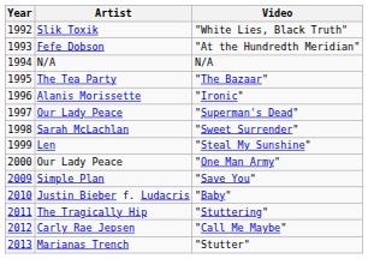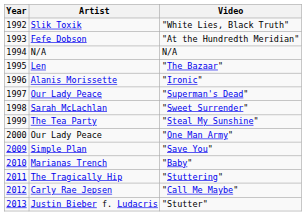"The Bazaar" | Artist: The Tea Party -> Len
"Steal My Sunshine" | Artist: Len -> The Tea Party
"Baby" | Artist: Justin Bieber f. Ludacris -> Marianas Trench
"Stutter" | Artist: Marianas Trench -> Justin Bieber f. Ludacris
